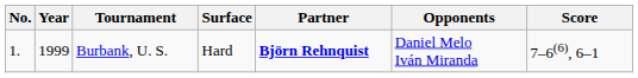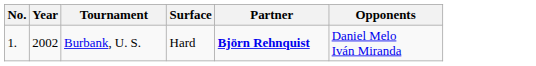- column: Score | 7–6(6), 6–1
Burbank, U. S. | Year: 1999 -> 2002
